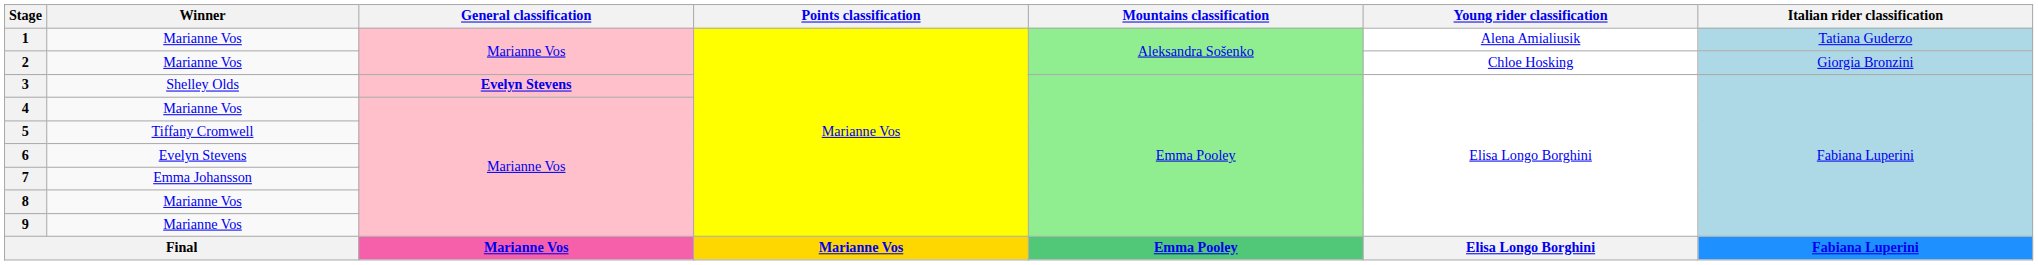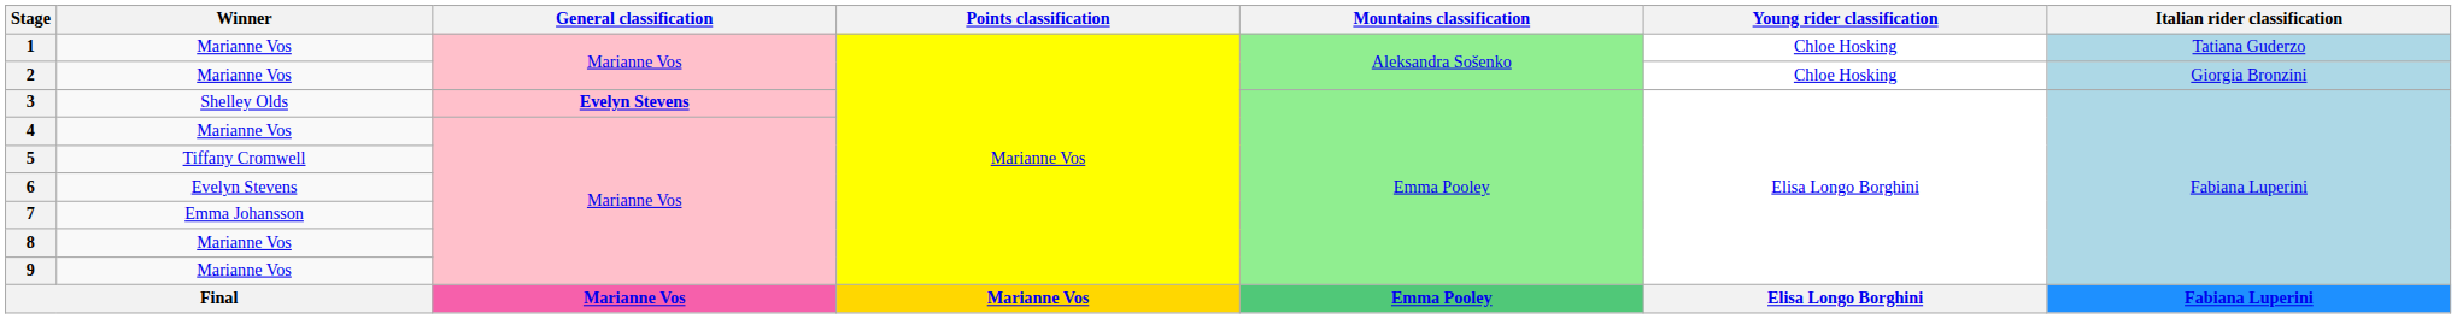1 | Young rider classification: Alena Amialiusik -> Chloe Hosking
